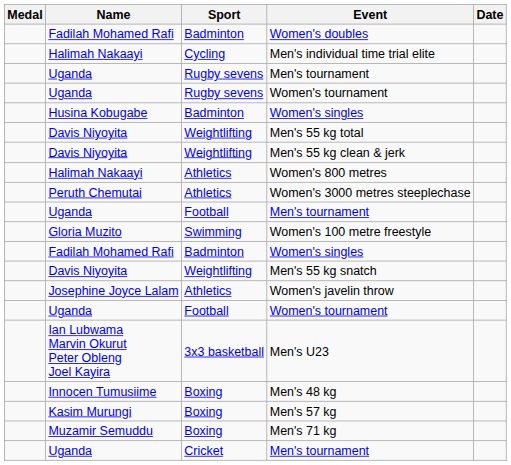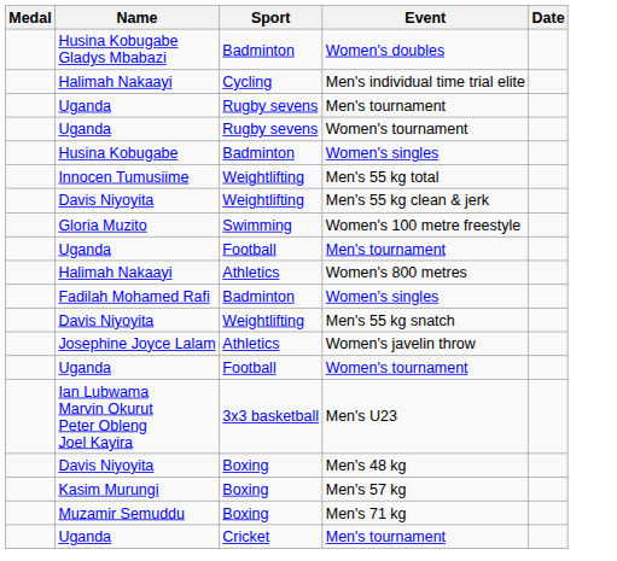Women's doubles | Name: Fadilah Mohamed Rafi -> Husina Kobugabe Gladys Mbabazi
Men's 55 kg total | Name: Davis Niyoyita -> Innocen Tumusiime
rows swapped: Women's 800 metres <-> Women's 100 metre freestyle
- row: Peruth Chemutai | Athletics | Women's 3000 metres steeplechase
Men's 48 kg | Name: Innocen Tumusiime -> Davis Niyoyita
